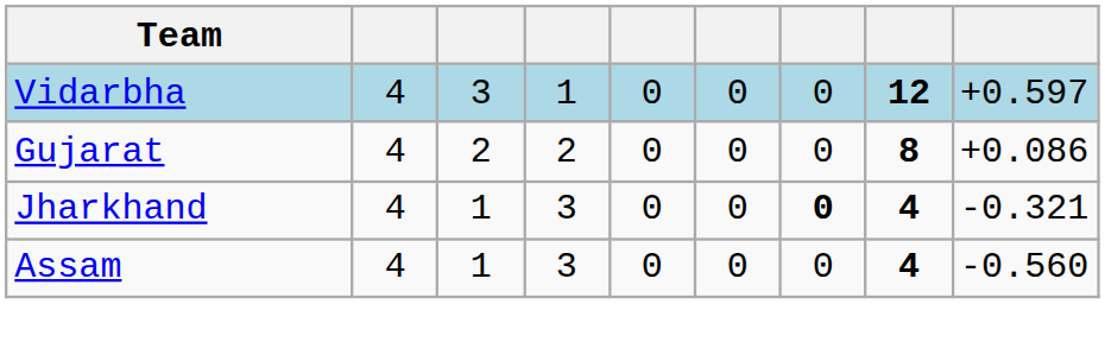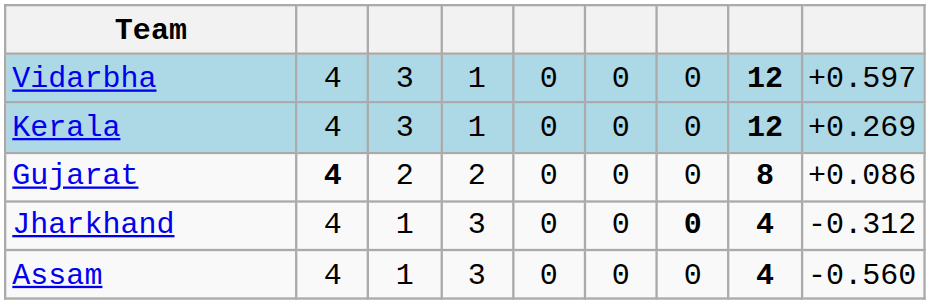+ row: Kerala | 4 | 3 | 1 | 0 | 0 | 0 | 12 | +0.269
Gujarat | column 2: normal -> bold
Jharkhand | column 9: -0.321 -> -0.312
